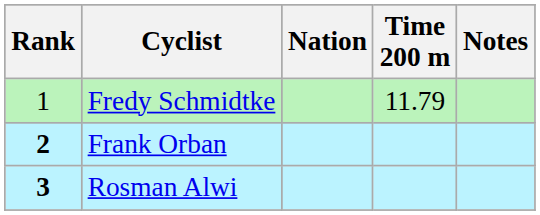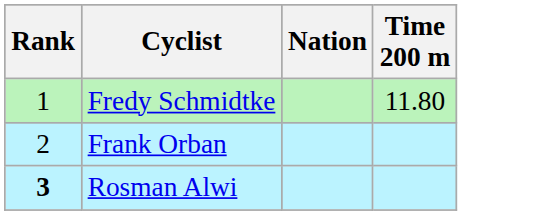- column: Notes
Fredy Schmidtke | Time 200 m: 11.79 -> 11.80
Frank Orban | Rank: bold -> normal
